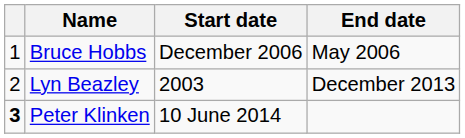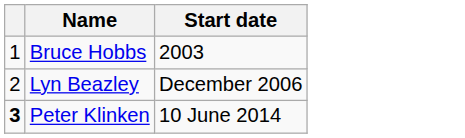- column: End date | May 2006 | December 2013
Bruce Hobbs | Start date: December 2006 -> 2003
Lyn Beazley | Start date: 2003 -> December 2006
